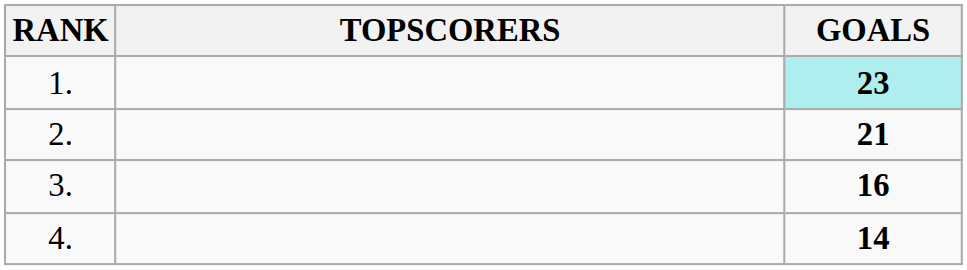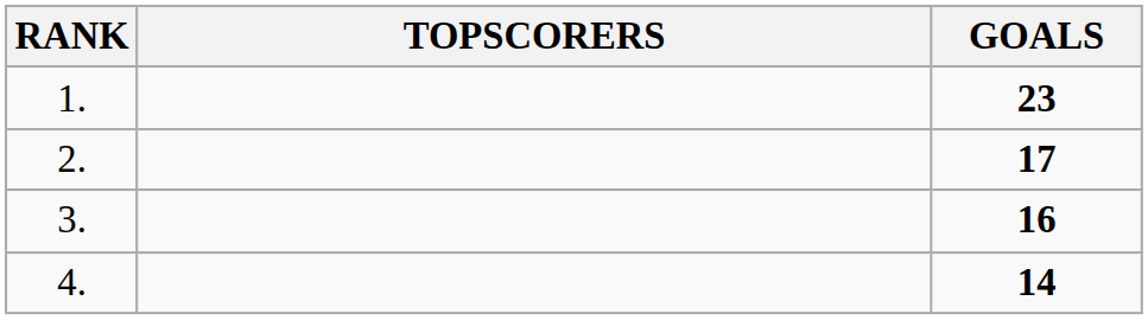1. | GOALS: paleturquoise background -> no background
2. | GOALS: 21 -> 17
